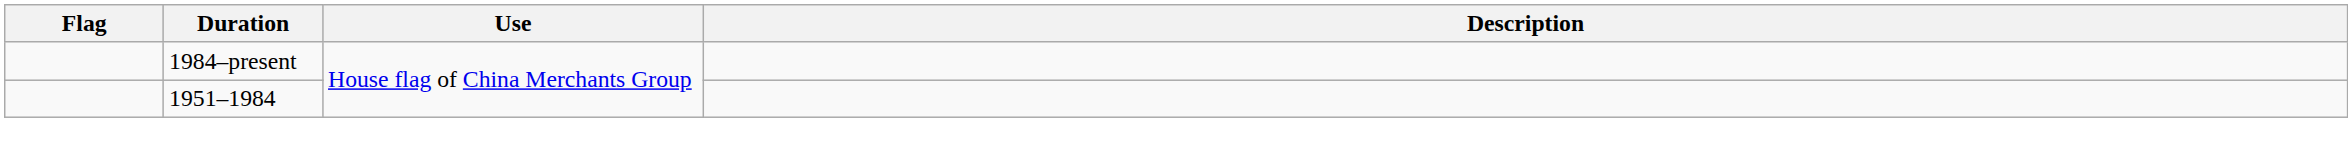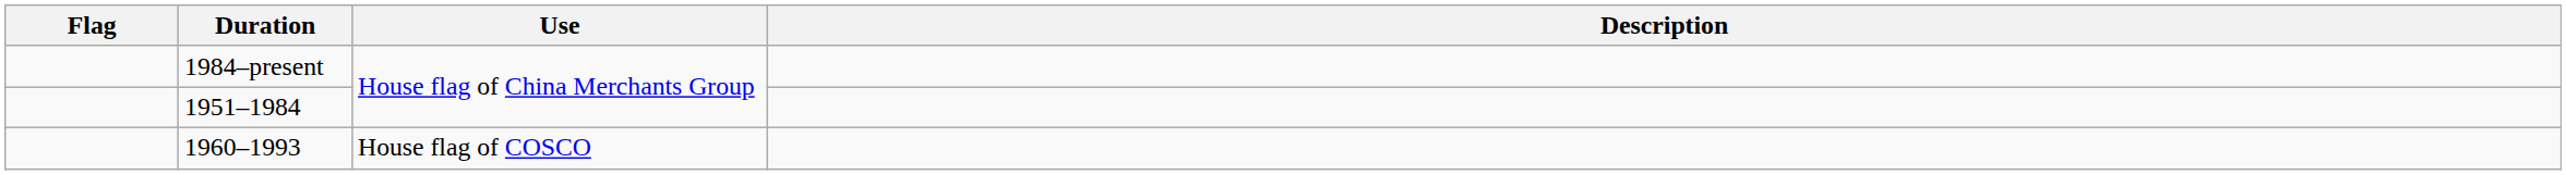+ row: 1960–1993 | House flag of COSCO
